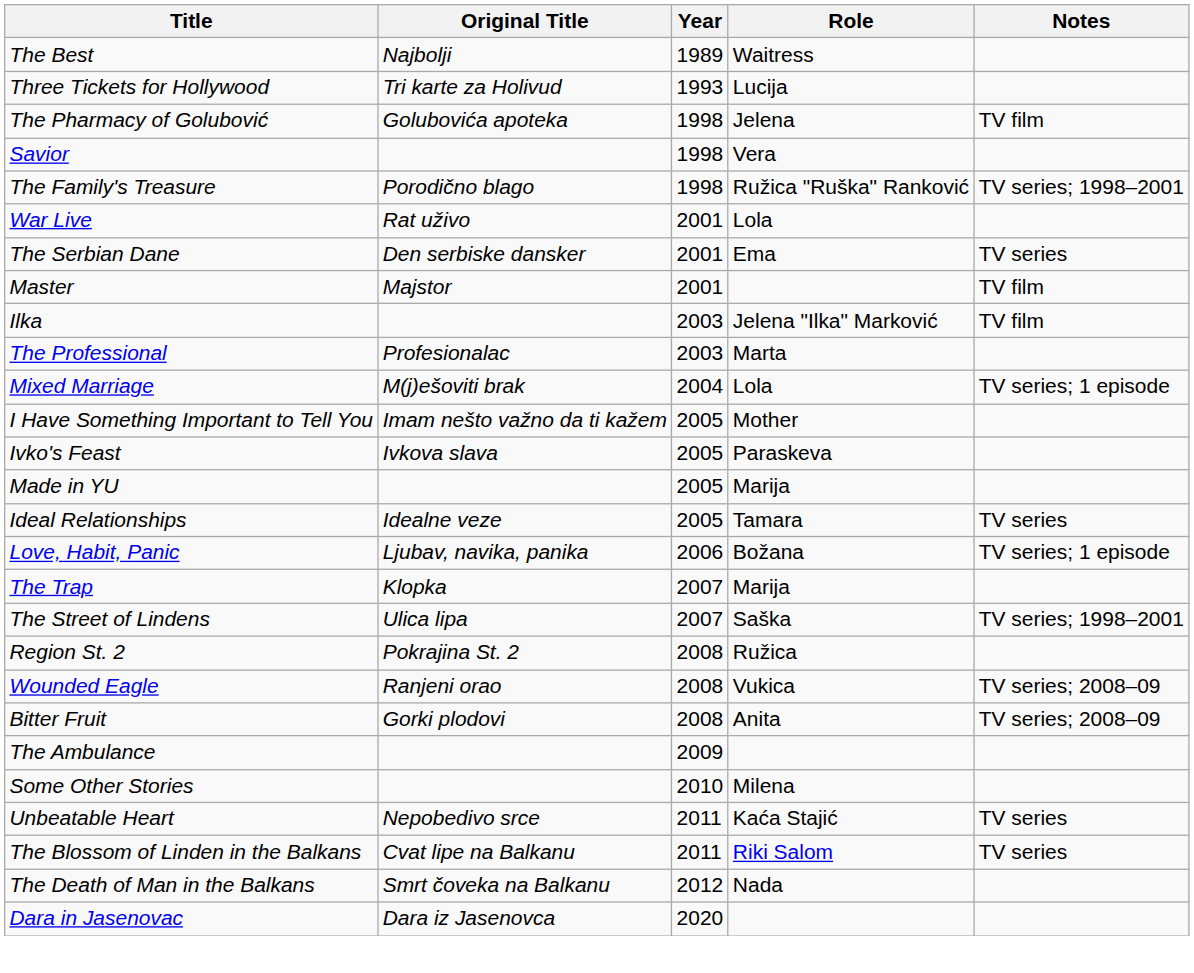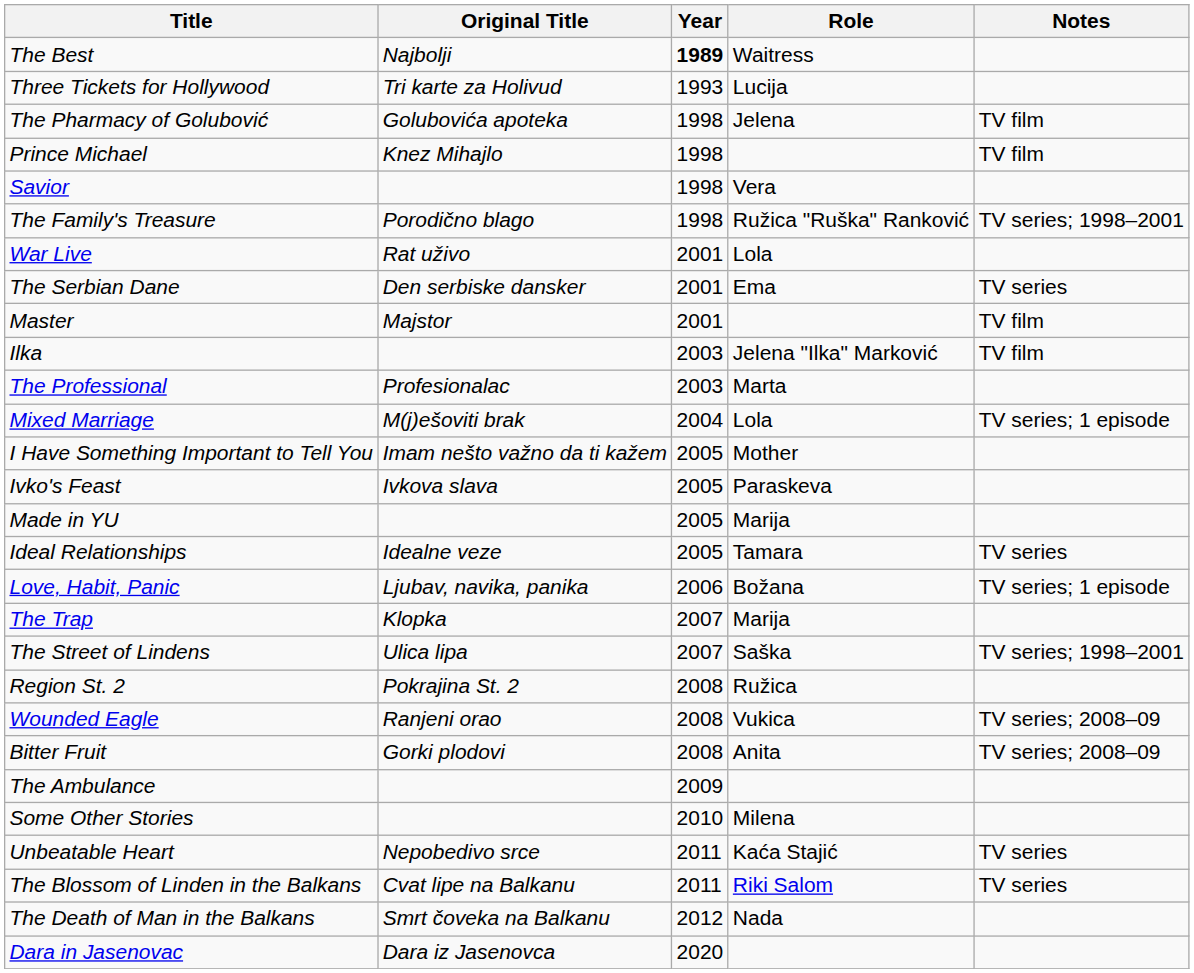The Best | Year: normal -> bold
+ row: Prince Michael | Knez Mihajlo | 1998 | TV film
